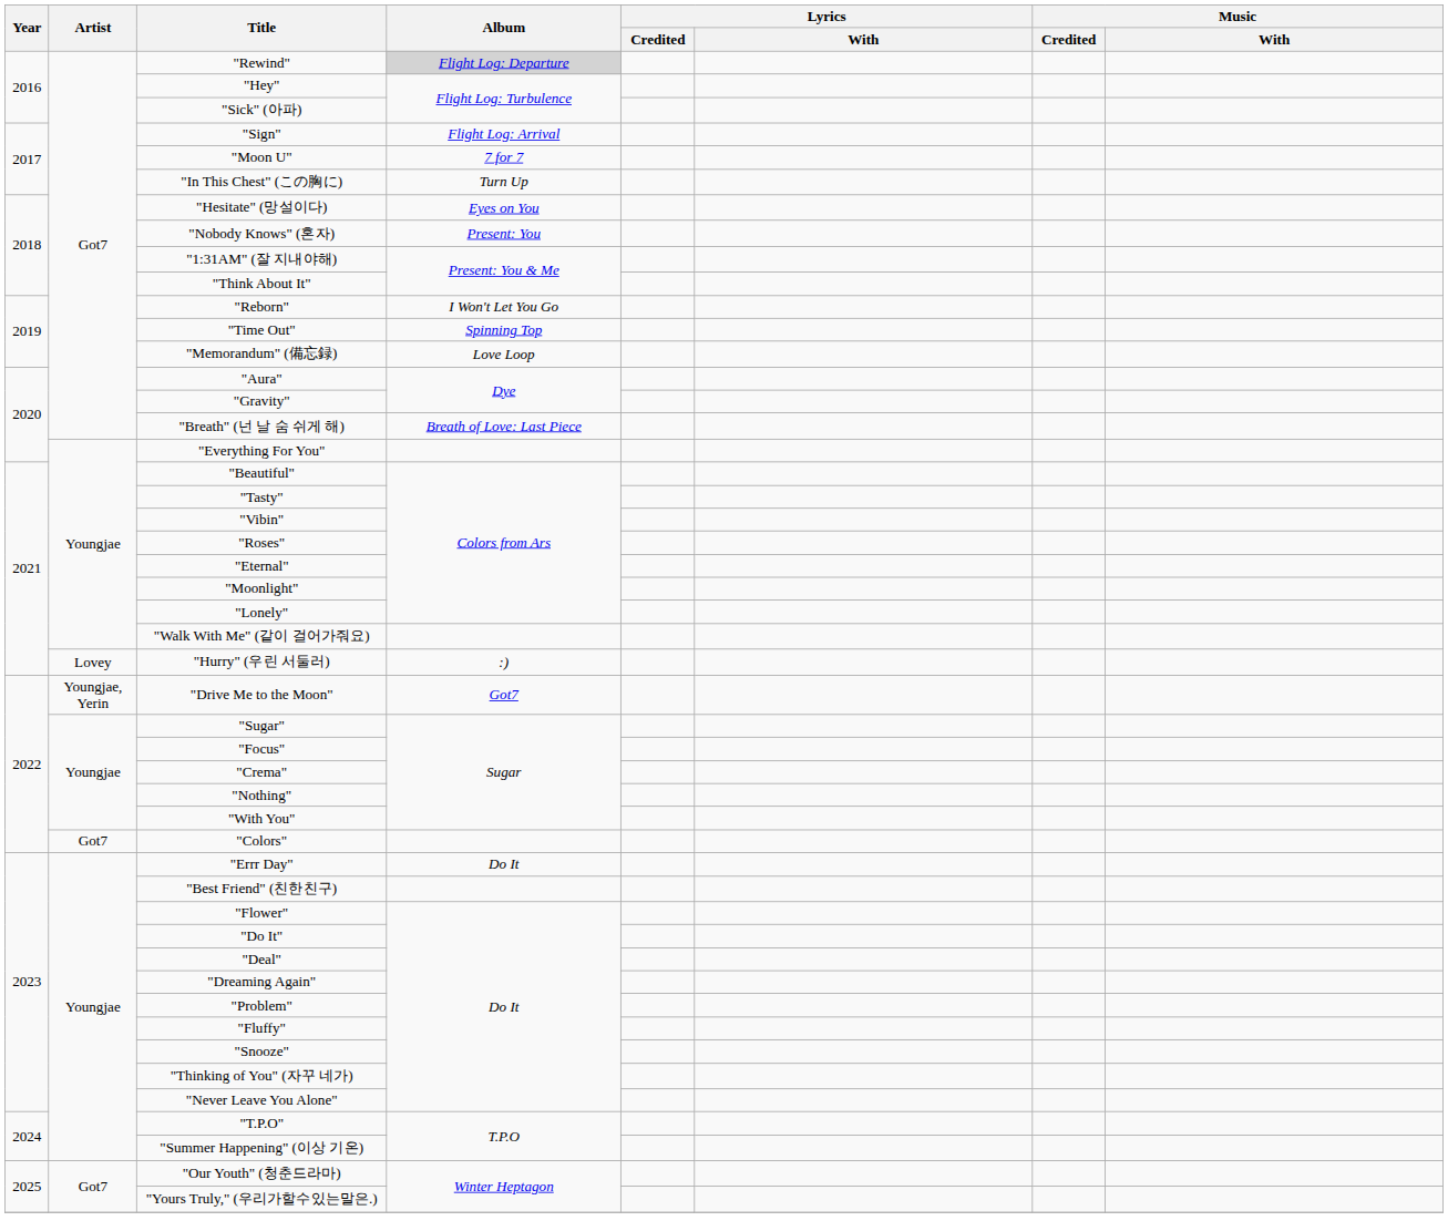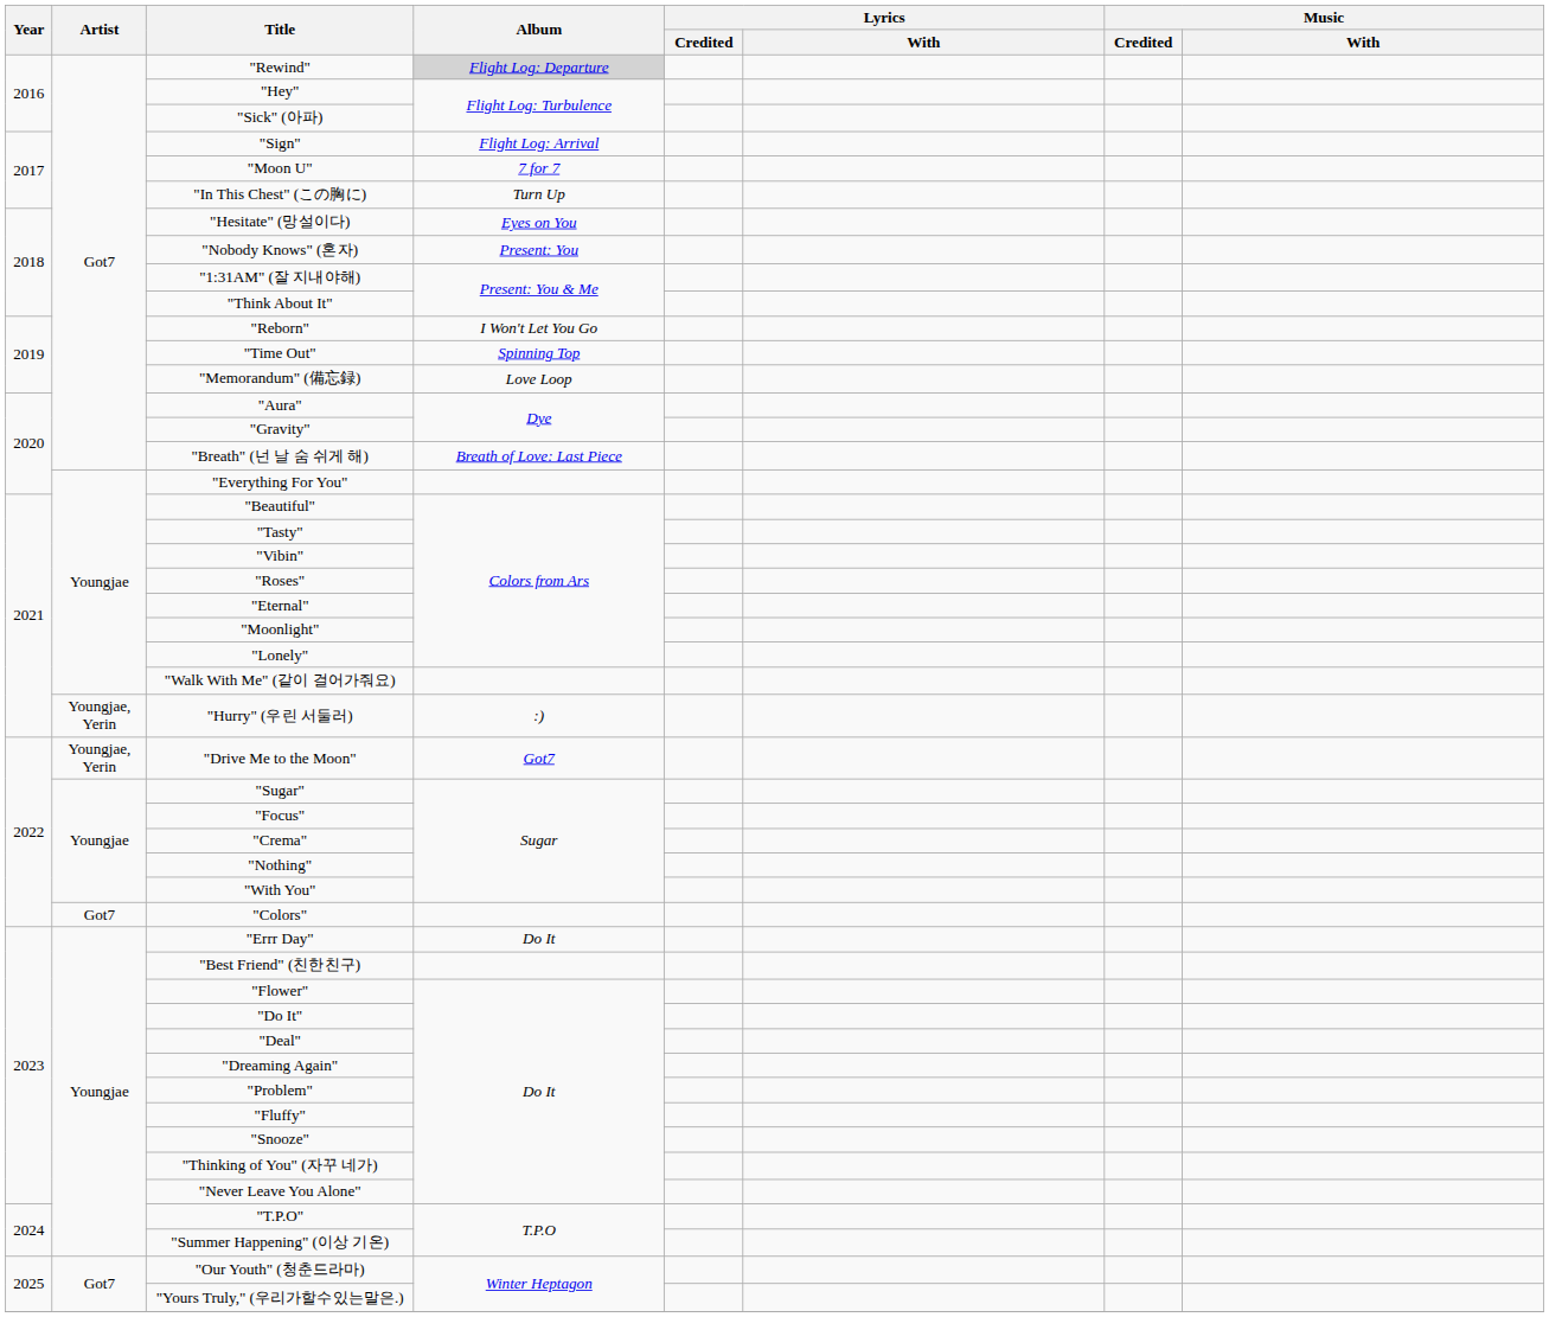"Hurry" (우린 서둘러) | Artist: Lovey -> Youngjae, Yerin
